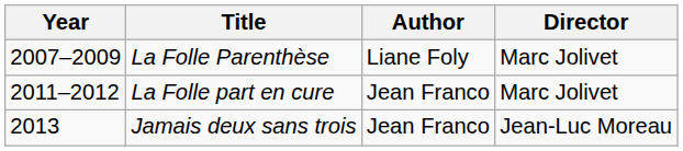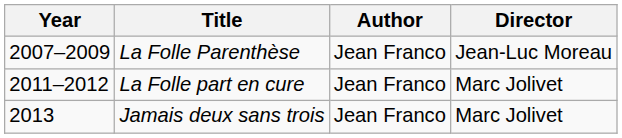La Folle Parenthèse | Author: Liane Foly -> Jean Franco
La Folle Parenthèse | Director: Marc Jolivet -> Jean-Luc Moreau
Jamais deux sans trois | Director: Jean-Luc Moreau -> Marc Jolivet
